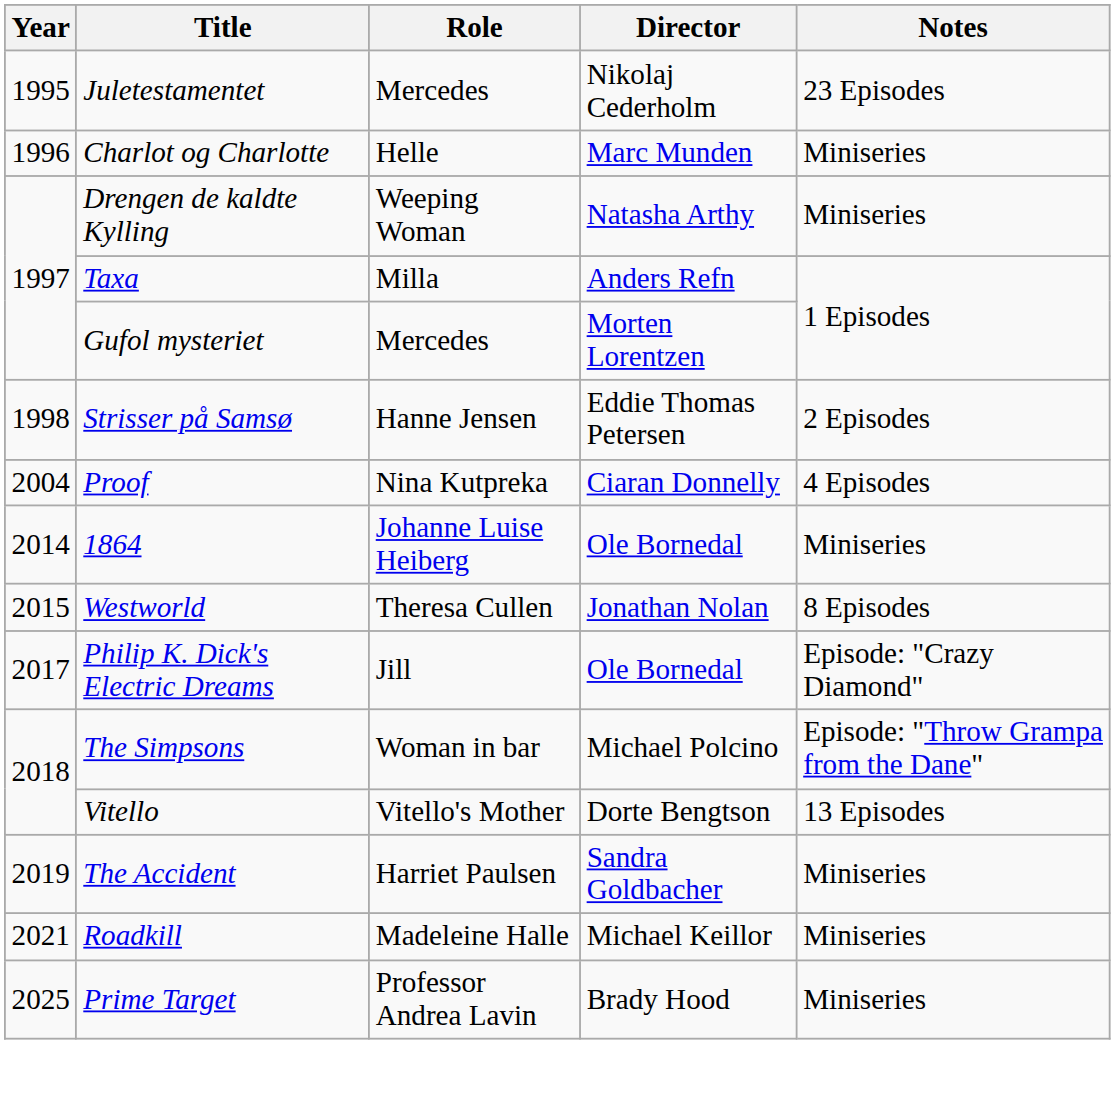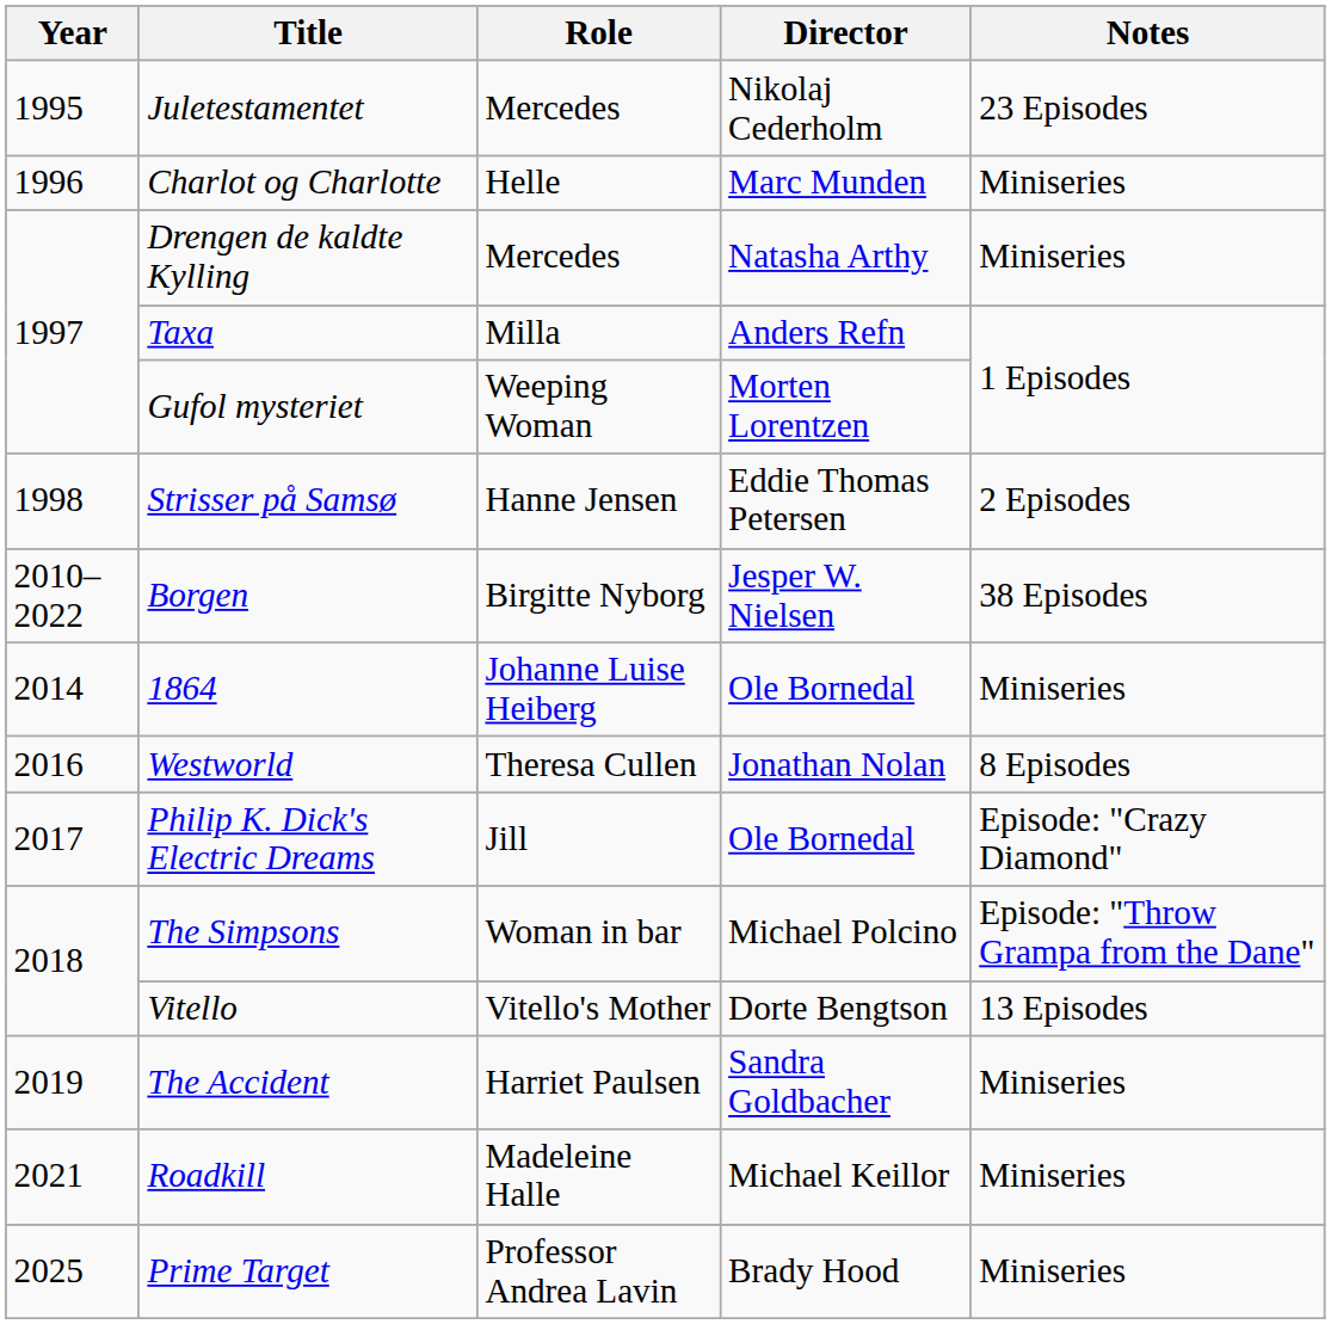Drengen de kaldte Kylling | Role: Weeping Woman -> Mercedes
Gufol mysteriet | Role: Mercedes -> Weeping Woman
- row: 2004 | Proof | Nina Kutpreka | Ciaran Donnelly | 4 Episodes
+ row: 2010–2022 | Borgen | Birgitte Nyborg | Jesper W. Nielsen | 38 Episodes
Westworld | Year: 2015 -> 2016
